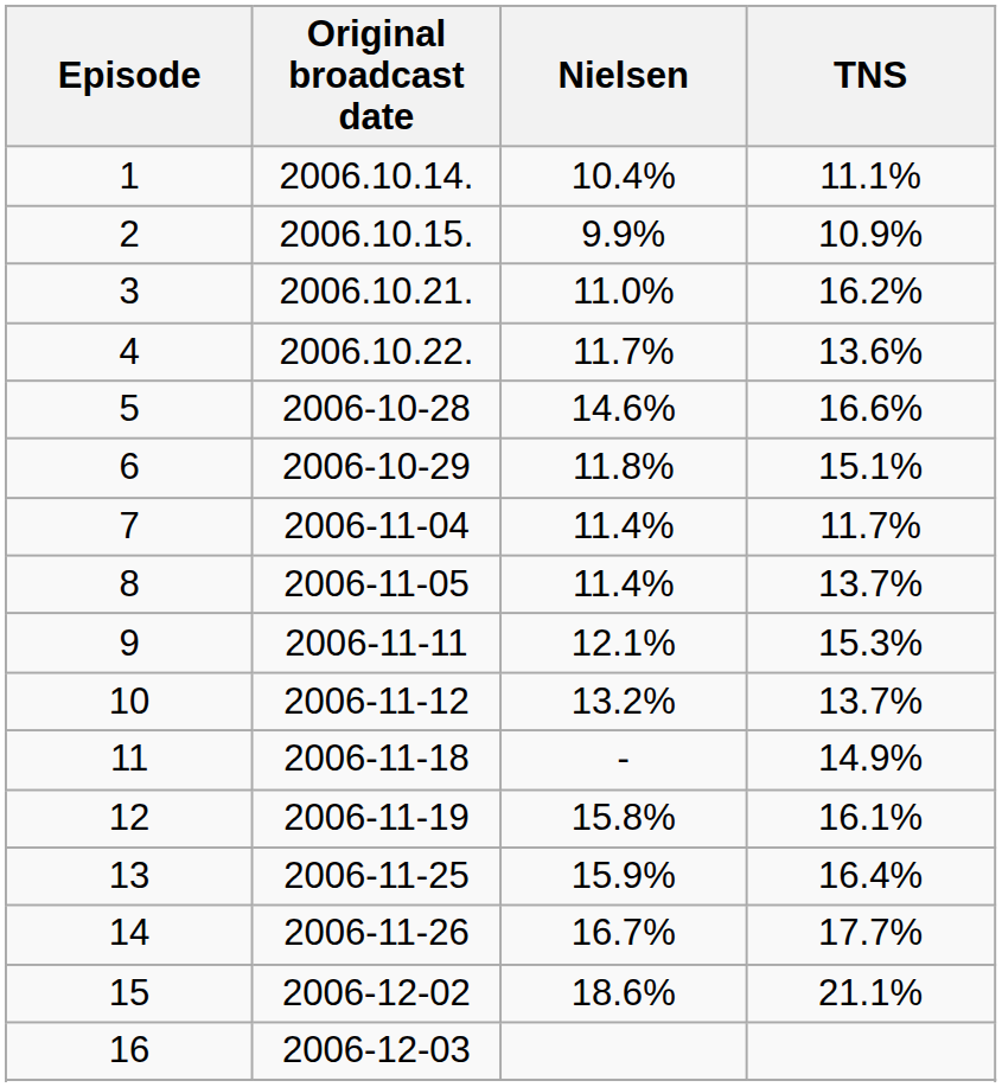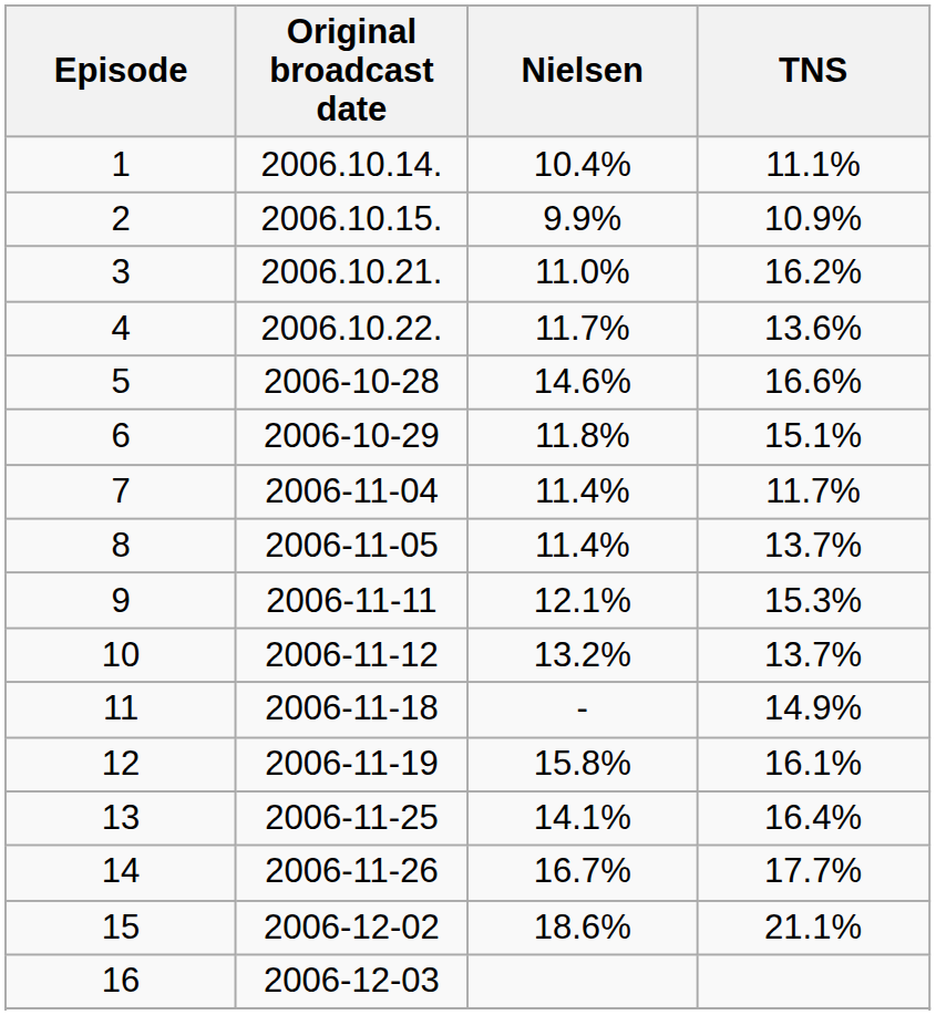13 | Nielsen: 15.9% -> 14.1%
